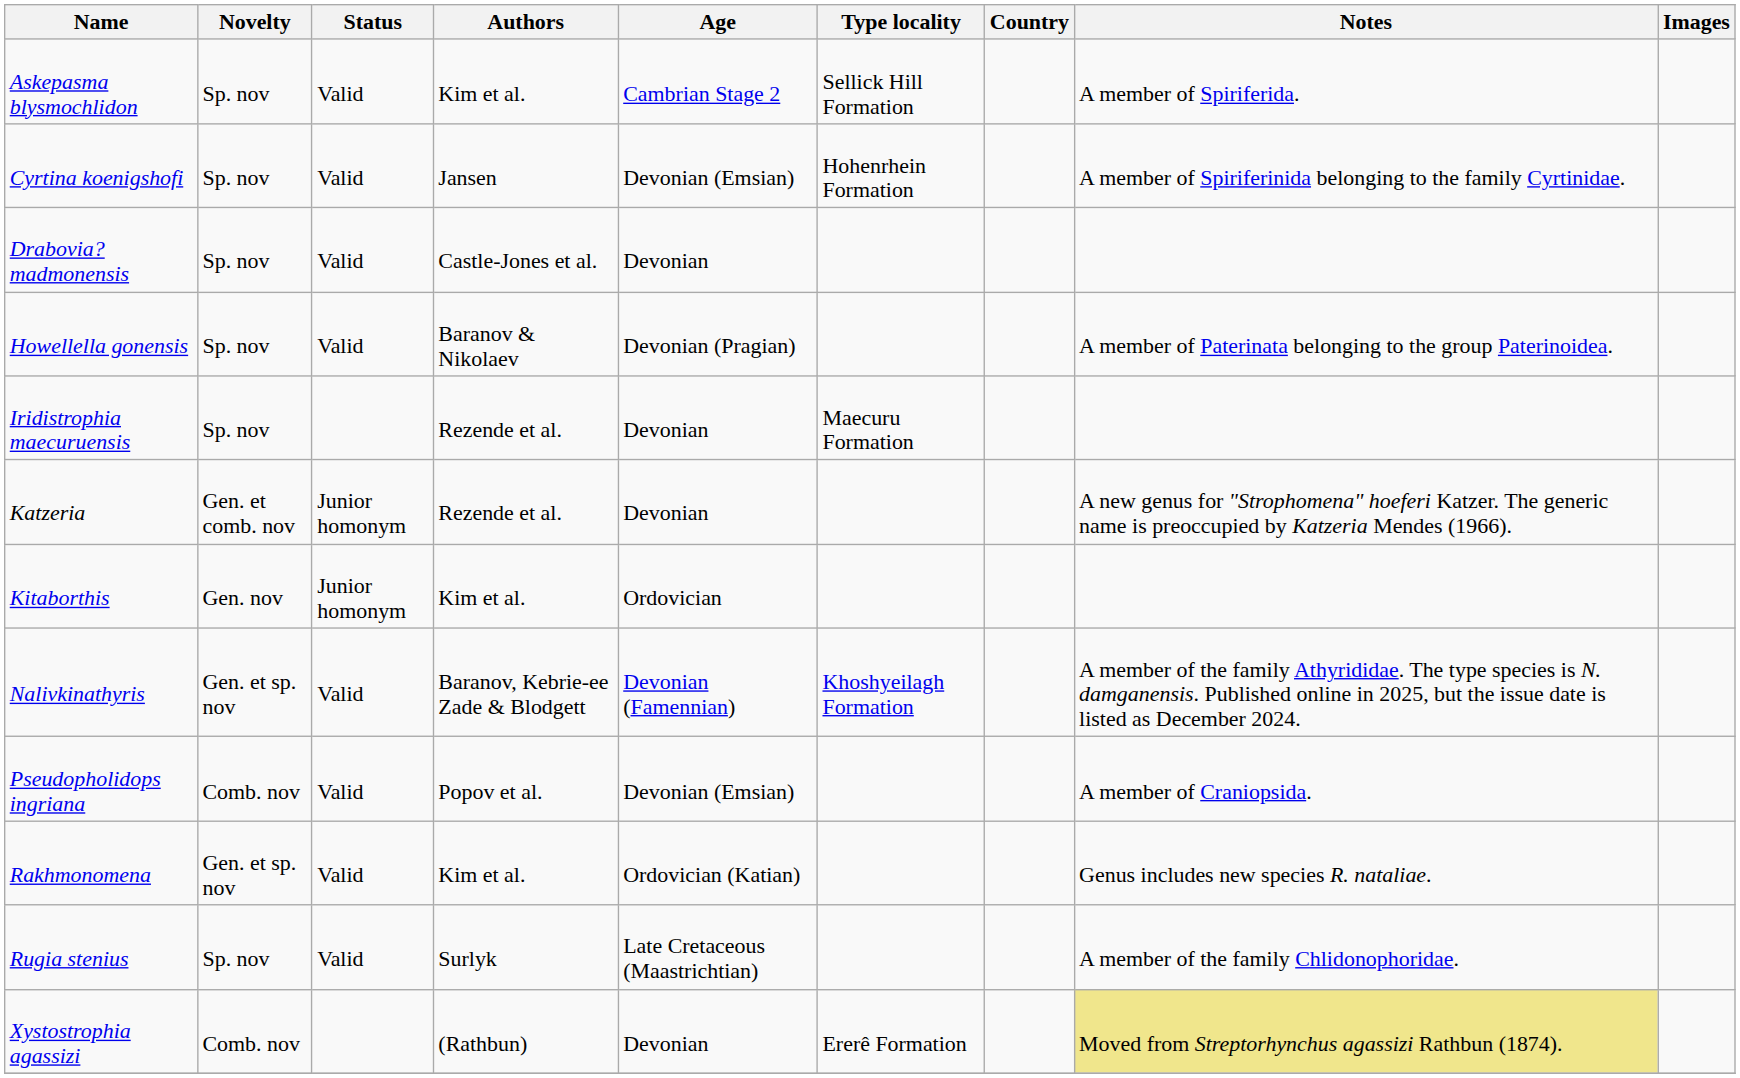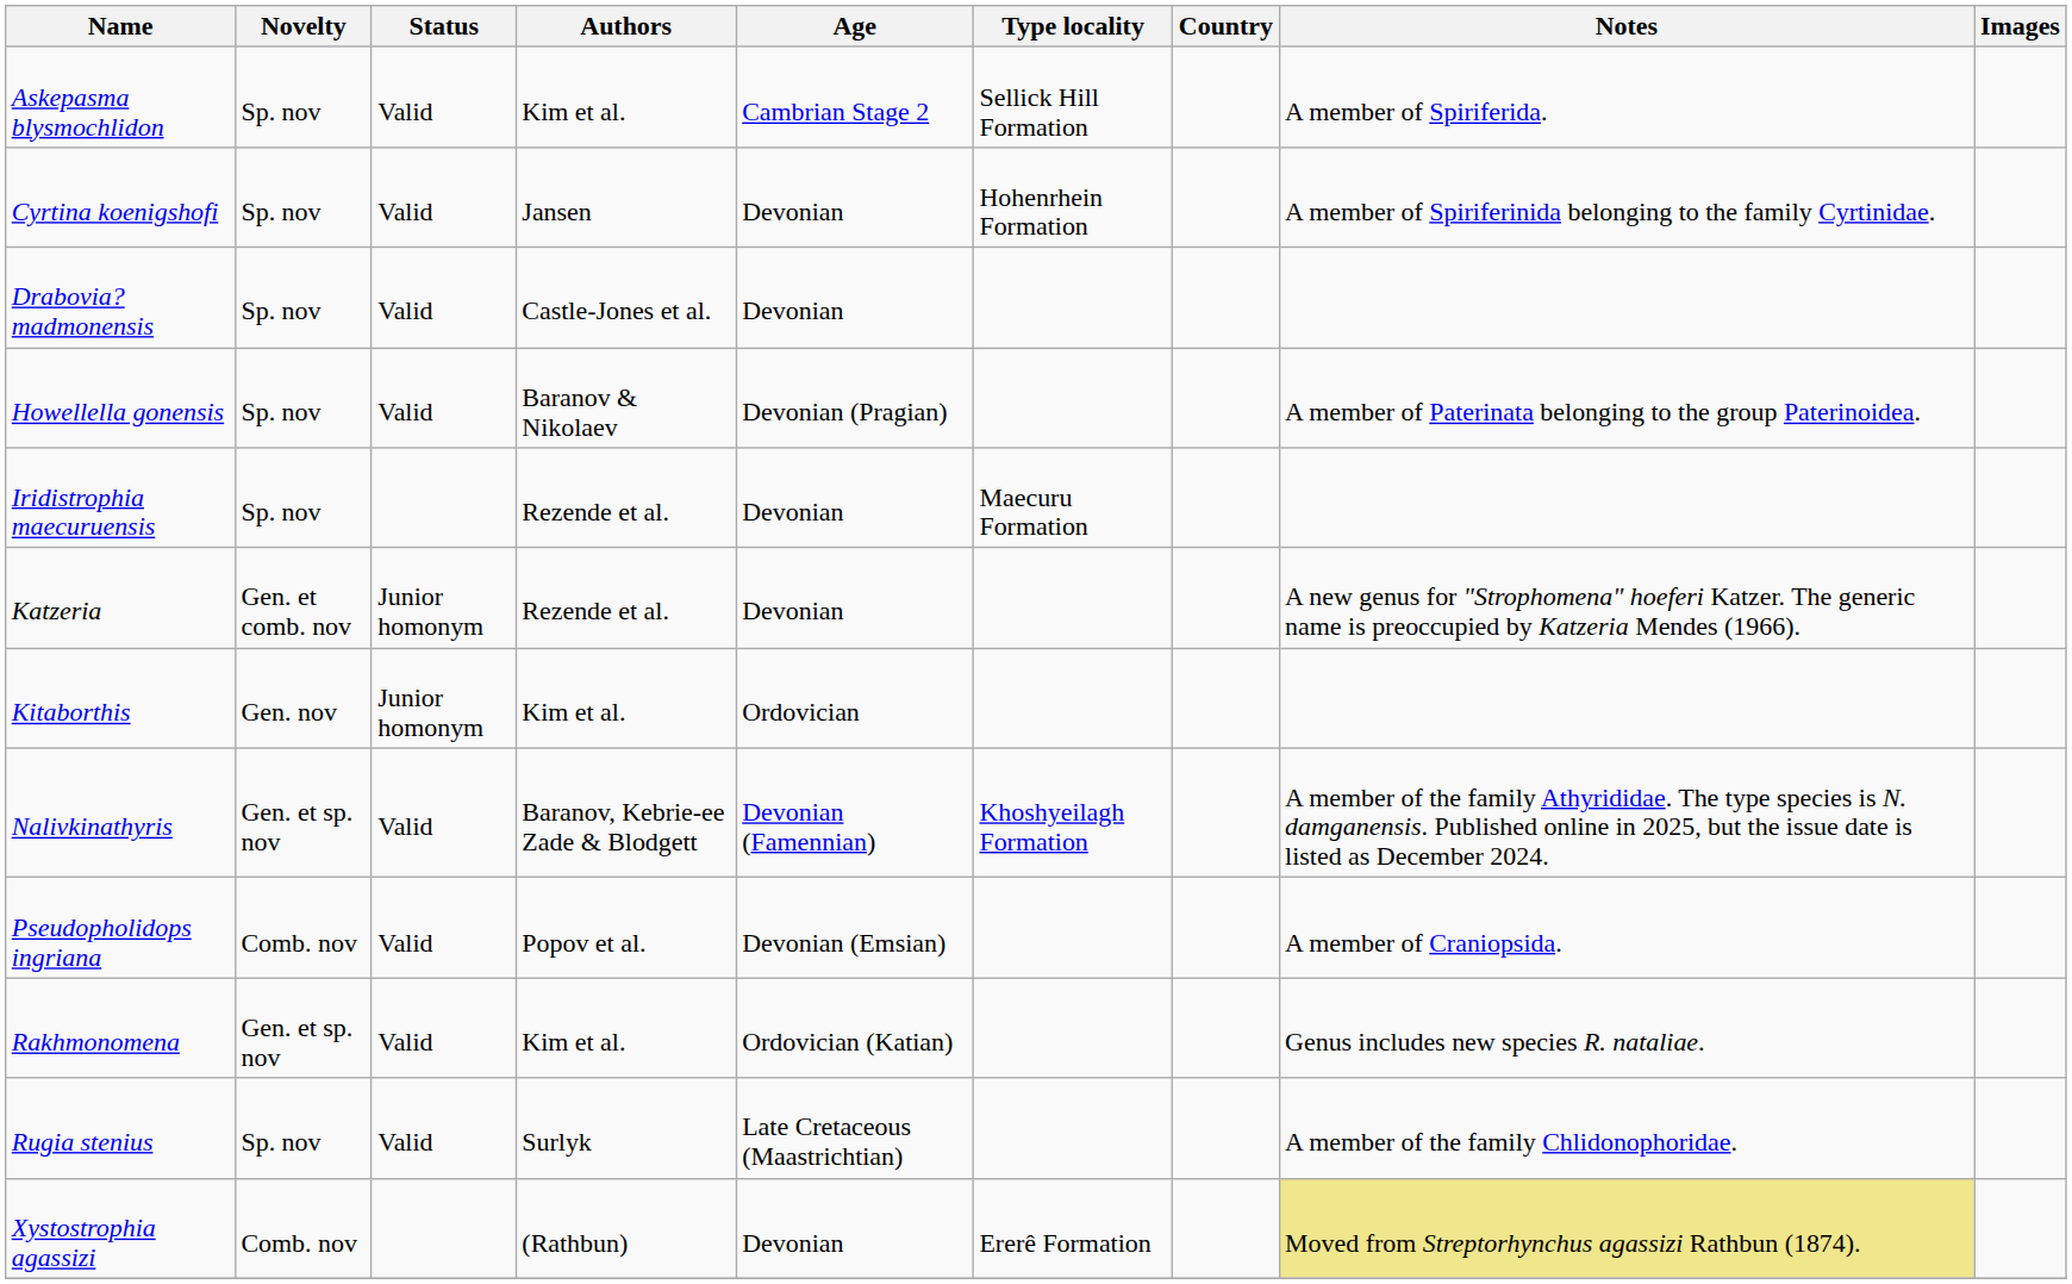Cyrtina koenigshofi | Age: Devonian (Emsian) -> Devonian
